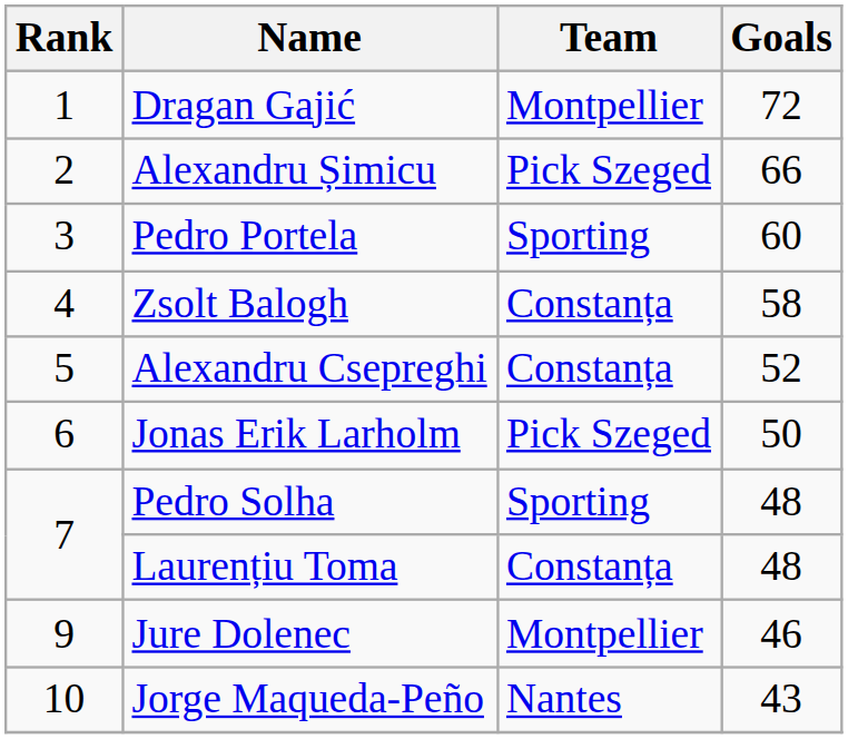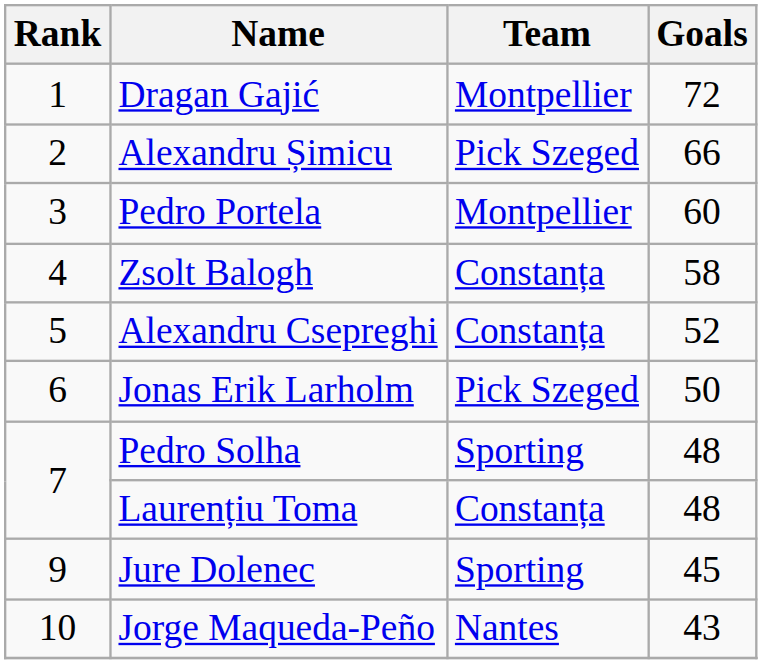Pedro Portela | Team: Sporting -> Montpellier
Jure Dolenec | Team: Montpellier -> Sporting
Jure Dolenec | Goals: 46 -> 45
